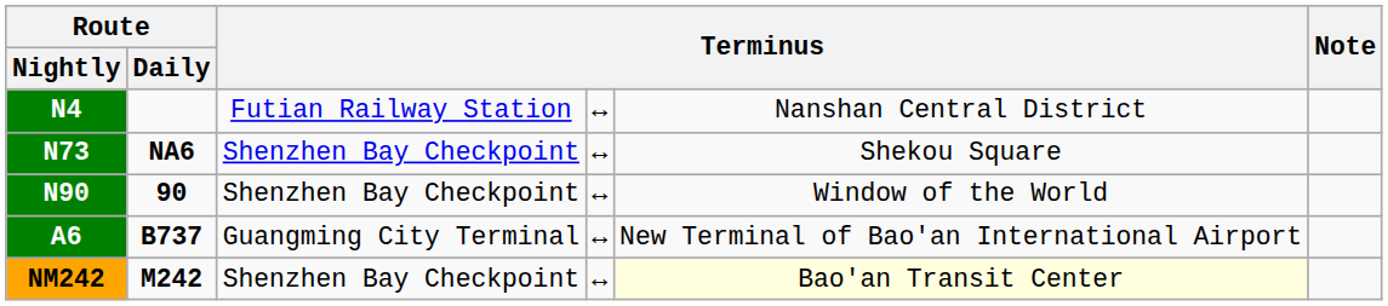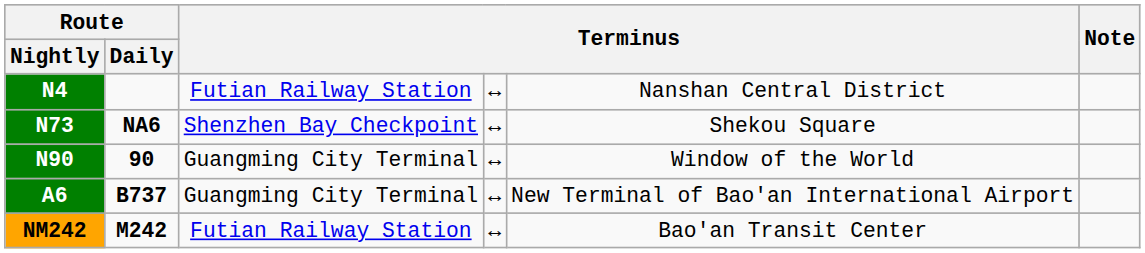N90 | column 3: Shenzhen Bay Checkpoint -> Guangming City Terminal
NM242 | column 3: Shenzhen Bay Checkpoint -> Futian Railway Station
NM242 | column 5: lightyellow background -> no background
